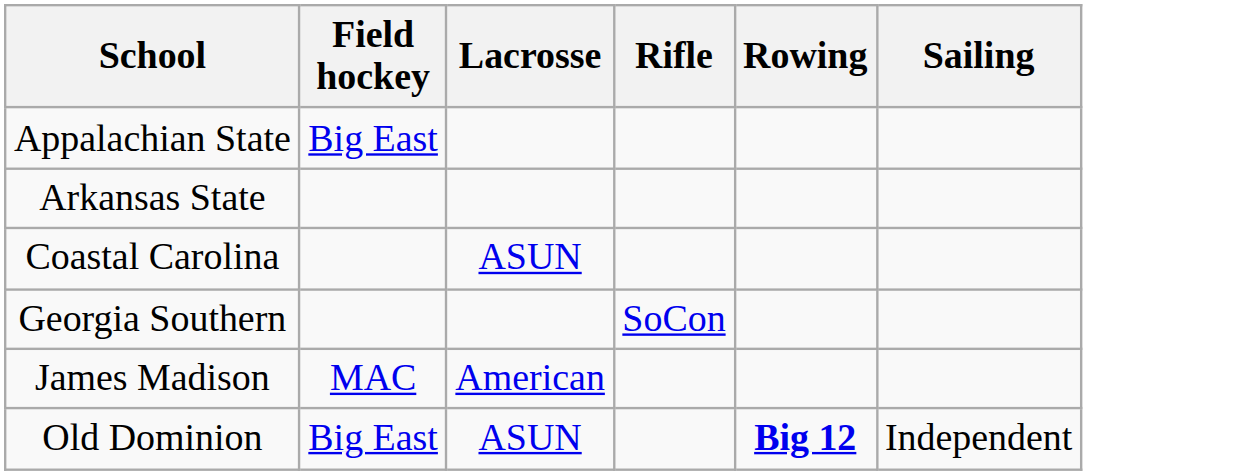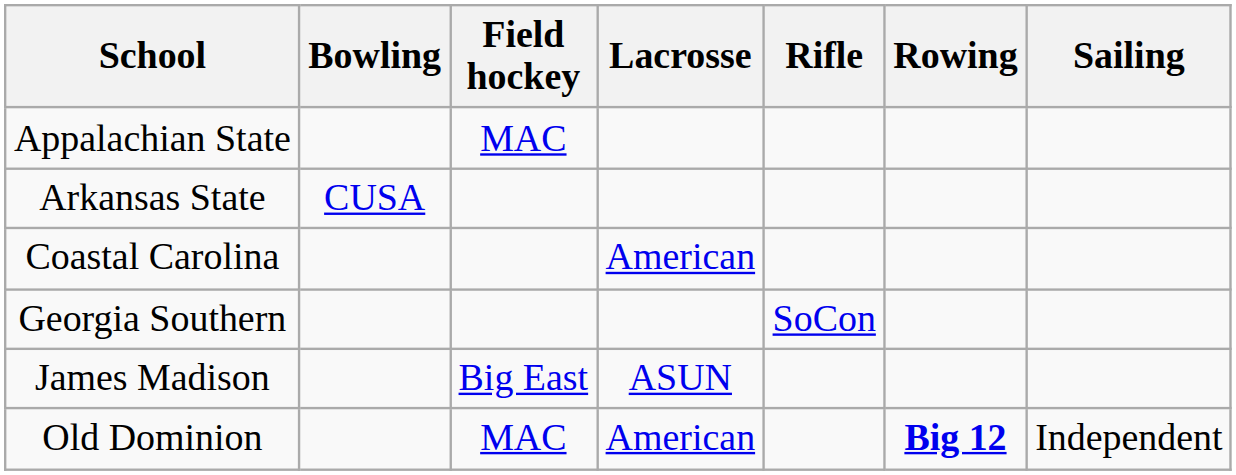+ column: Bowling | CUSA
Appalachian State | Field hockey: Big East -> MAC
Coastal Carolina | Lacrosse: ASUN -> American
James Madison | Field hockey: MAC -> Big East
James Madison | Lacrosse: American -> ASUN
Old Dominion | Field hockey: Big East -> MAC
Old Dominion | Lacrosse: ASUN -> American
